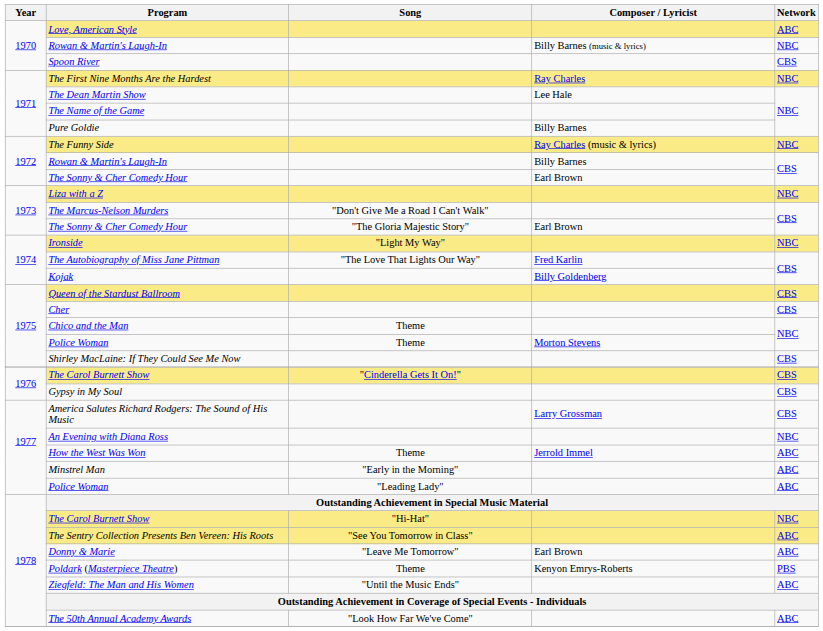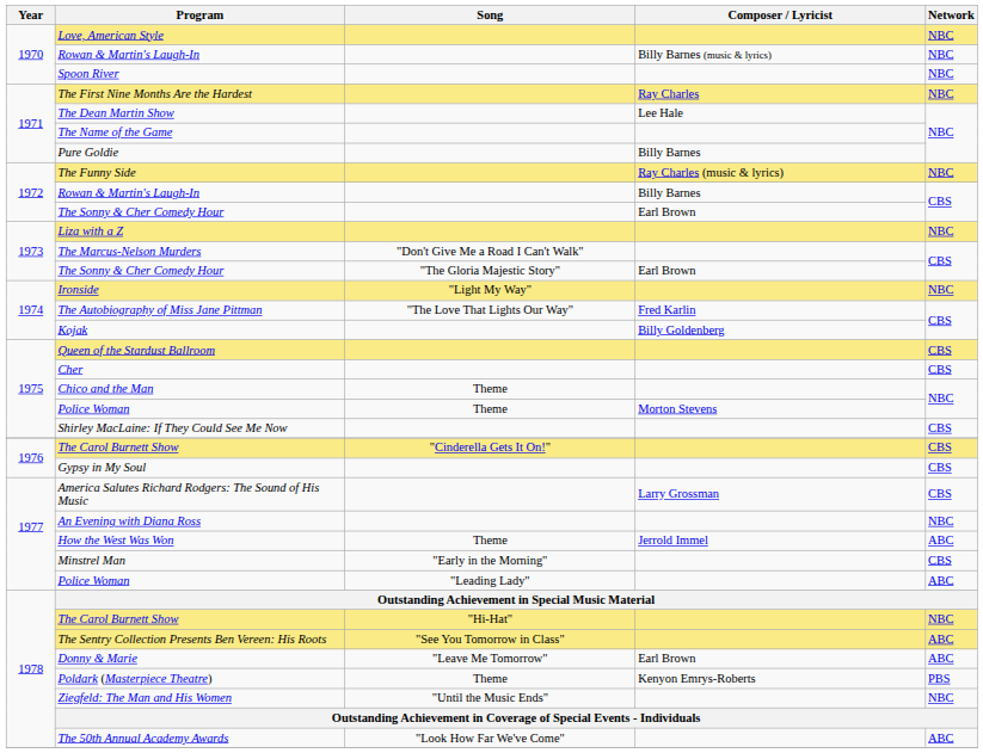Love, American Style | Network: ABC -> NBC
Spoon River | Network: CBS -> NBC
Minstrel Man | Network: ABC -> CBS
Ziegfeld: The Man and His Women | Network: ABC -> NBC
